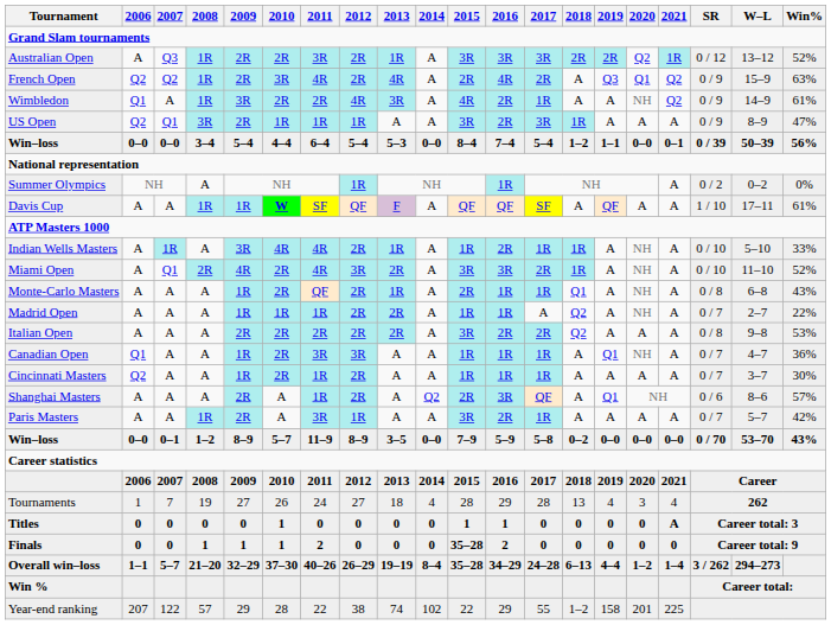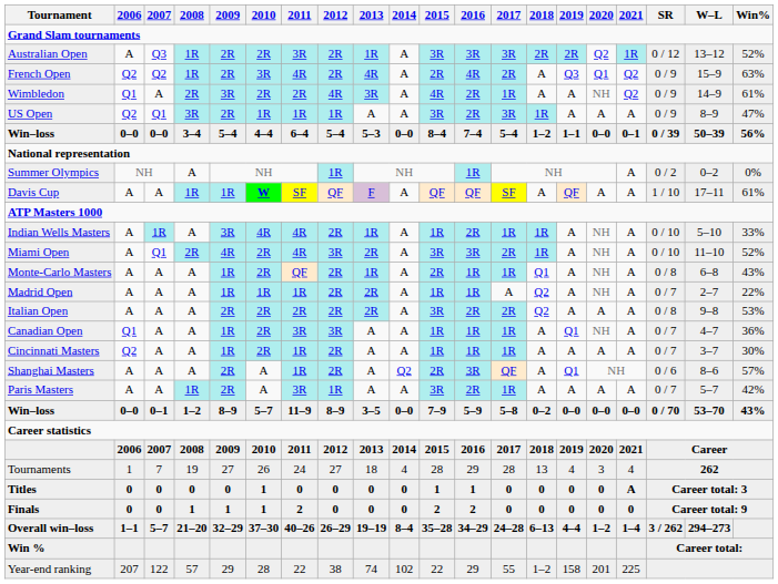Wimbledon | 2008: 1R -> 2R
Finals | 2015: 35–28 -> 2
